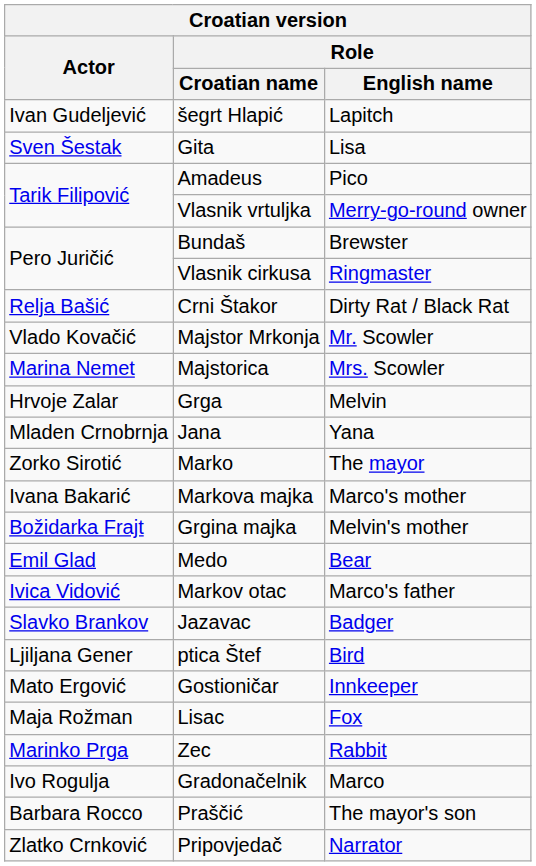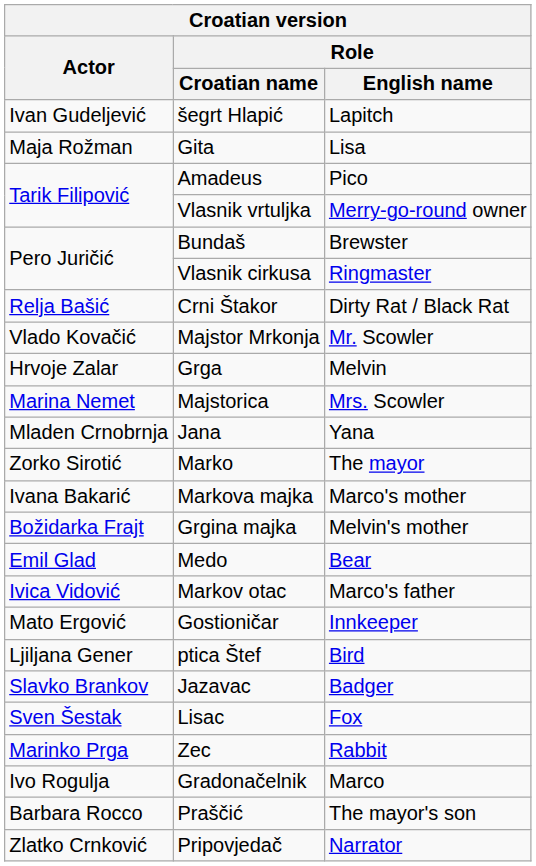Gita | Actor: Sven Šestak -> Maja Rožman
rows swapped: Majstorica <-> Grga
rows swapped: Gostioničar <-> Jazavac
Lisac | Actor: Maja Rožman -> Sven Šestak
